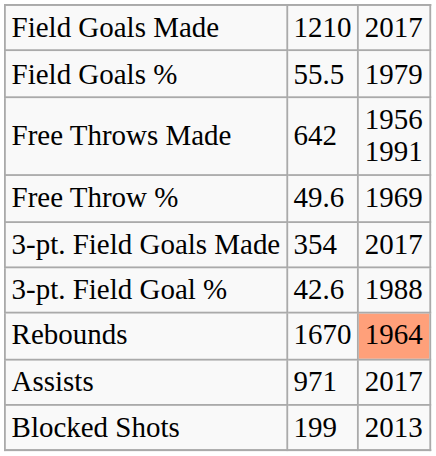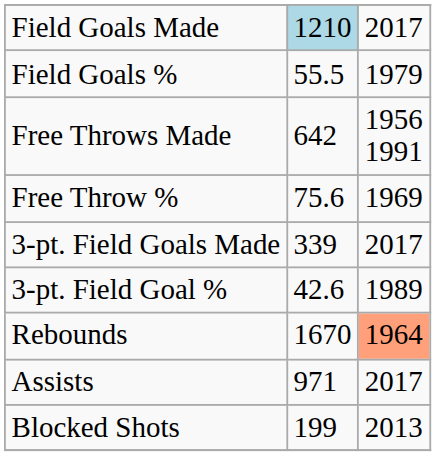Field Goals Made | column 2: no background -> lightblue background
Free Throw % | column 2: 49.6 -> 75.6
3-pt. Field Goals Made | column 2: 354 -> 339
3-pt. Field Goal % | column 3: 1988 -> 1989
